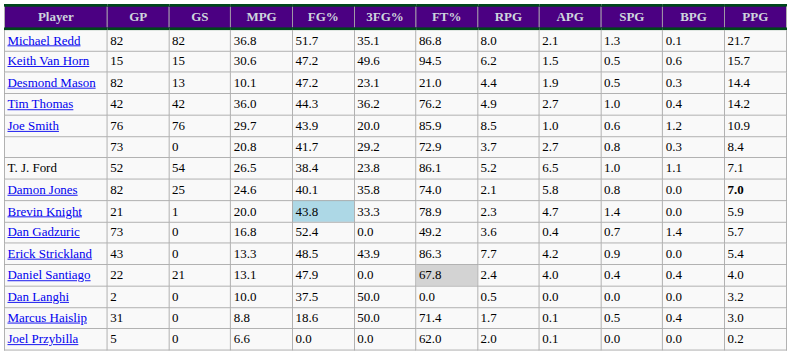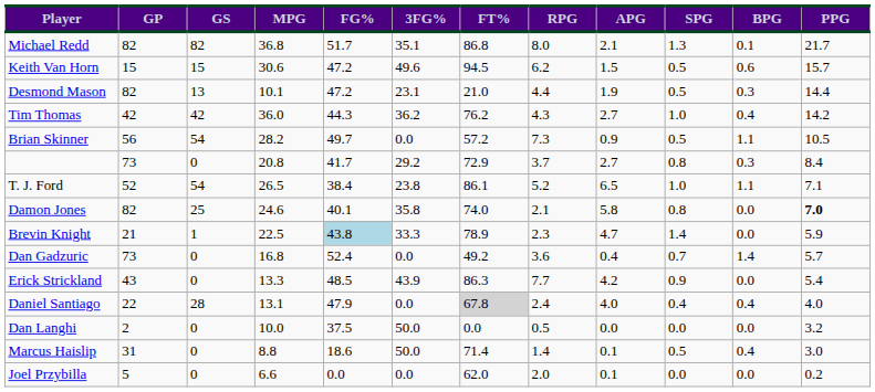Tim Thomas | RPG: 4.9 -> 4.3
- row: Joe Smith | 76 | 76 | 29.7 | 43.9 | 20.0 | 85.9 | 8.5 | 1.0 | 0.6 | 1.2 | 10.9
+ row: Brian Skinner | 56 | 54 | 28.2 | 49.7 | 0.0 | 57.2 | 7.3 | 0.9 | 0.5 | 1.1 | 10.5
Brevin Knight | MPG: 20.0 -> 22.5
Daniel Santiago | GS: 21 -> 28
Marcus Haislip | RPG: 1.7 -> 1.4
